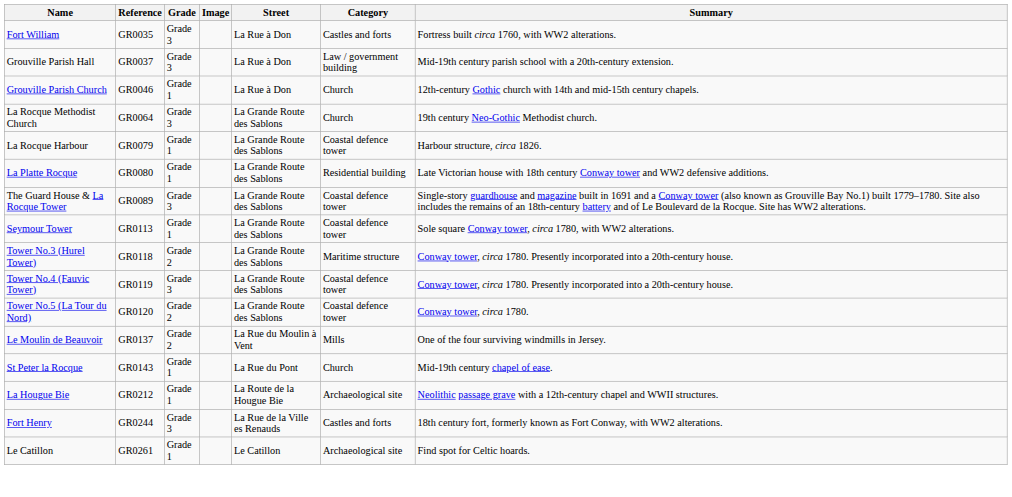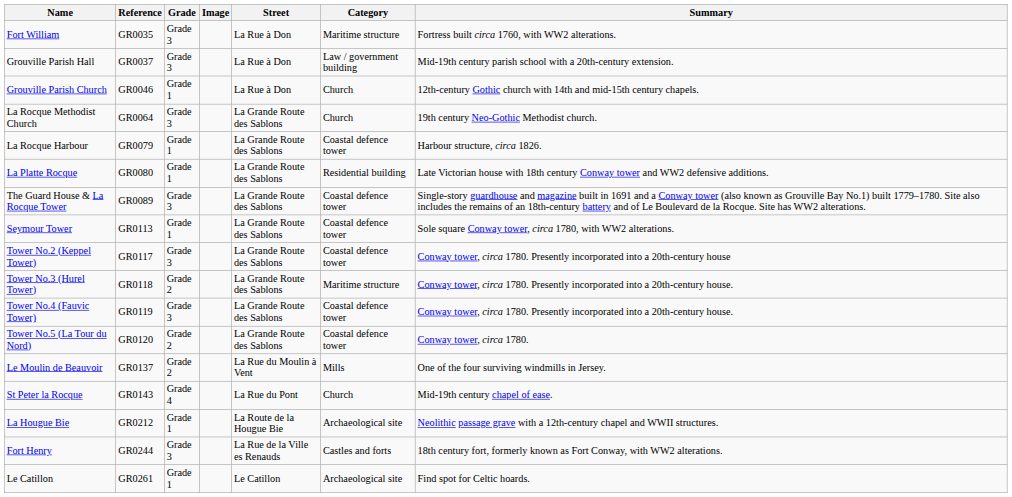Fort William | Category: Castles and forts -> Maritime structure
+ row: Tower No.2 (Keppel Tower) | GR0117 | Grade 3 | La Grande Route des Sablons | Coastal defence tower | Conway tower, circa 1780. Presently incorporated into a 20th-century house
St Peter la Rocque | Grade: Grade 1 -> Grade 4
